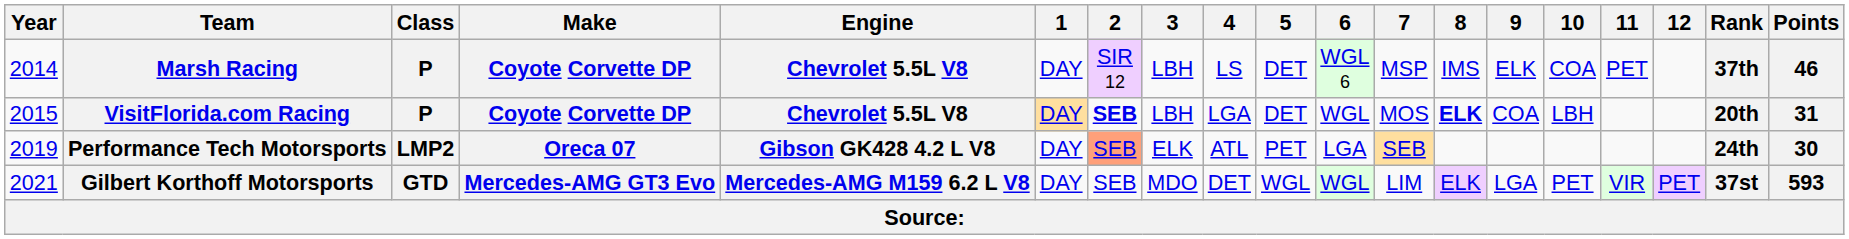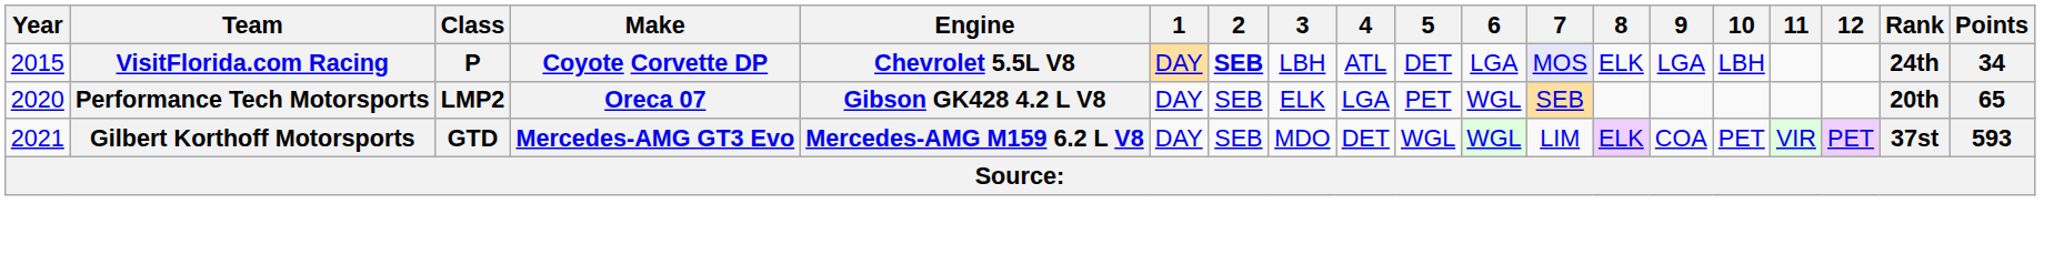- row: 2014 | Marsh Racing | P | Coyote Corvette DP | Chevrolet 5.5L V8 | DAY | SIR 12 | LBH | LS | DET | WGL 6 | MSP | IMS | ELK | COA | PET | 37th | 46
VisitFlorida.com Racing | 4: LGA -> ATL
VisitFlorida.com Racing | 6: WGL -> LGA
VisitFlorida.com Racing | 7: no background -> lavender background
VisitFlorida.com Racing | 8: bold -> normal
VisitFlorida.com Racing | 9: COA -> LGA
VisitFlorida.com Racing | Rank: 20th -> 24th
VisitFlorida.com Racing | Points: 31 -> 34
Performance Tech Motorsports | Year: 2019 -> 2020
Performance Tech Motorsports | 2: lightsalmon background -> no background
Performance Tech Motorsports | 4: ATL -> LGA
Performance Tech Motorsports | 6: LGA -> WGL
Performance Tech Motorsports | Rank: 24th -> 20th
Performance Tech Motorsports | Points: 30 -> 65
Gilbert Korthoff Motorsports | 9: LGA -> COA
